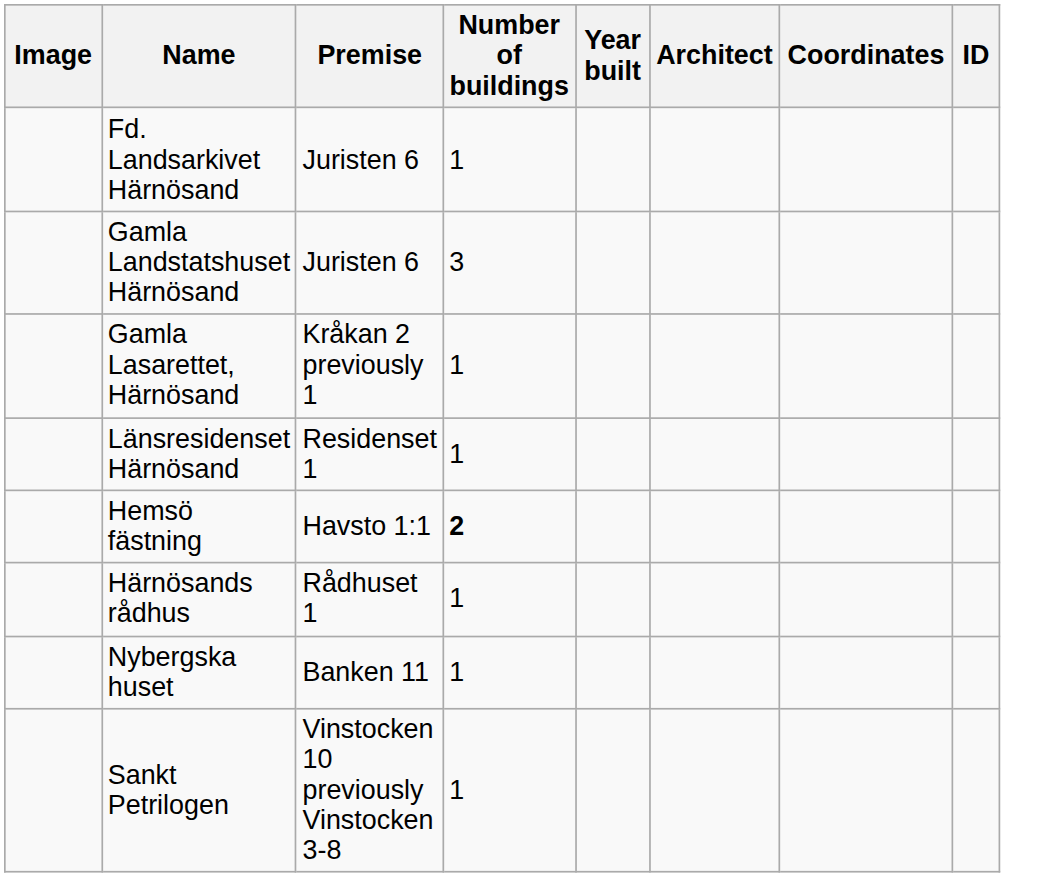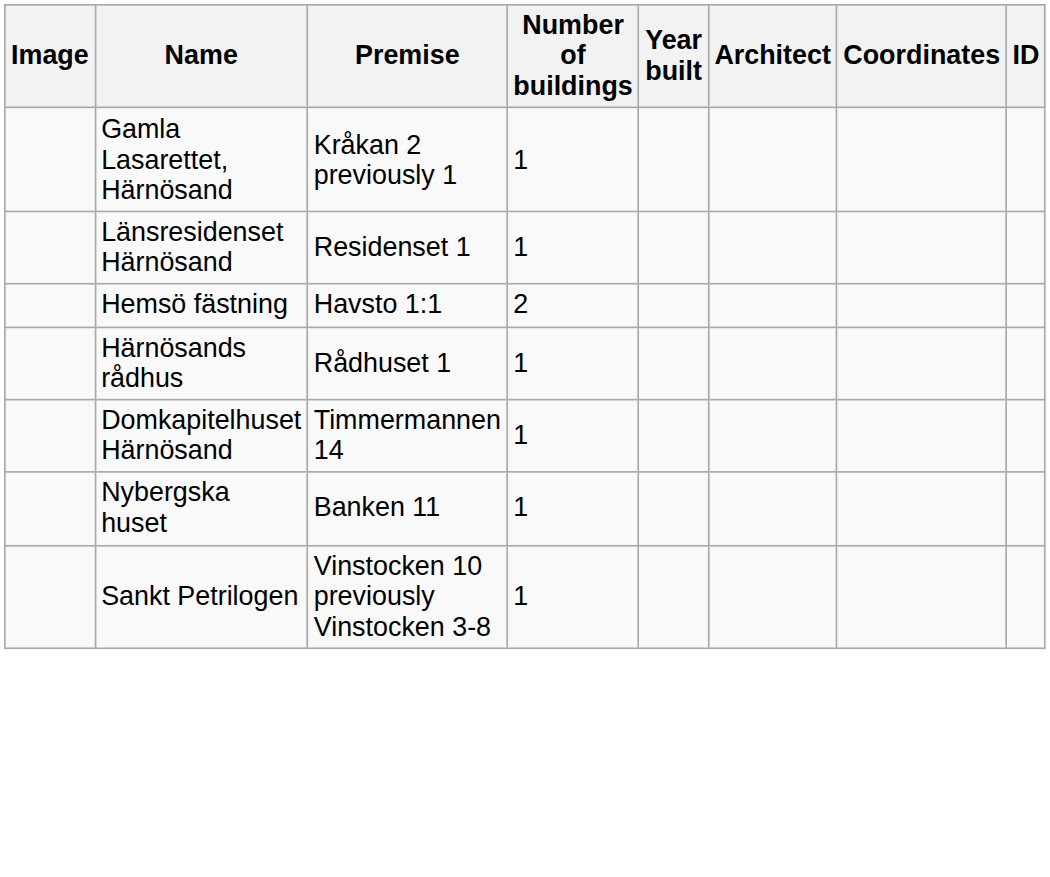- row: Fd. Landsarkivet Härnösand | Juristen 6 | 1
- row: Gamla Landstatshuset Härnösand | Juristen 6 | 3
Hemsö fästning | Number of buildings: bold -> normal
+ row: Domkapitelhuset Härnösand | Timmermannen 14 | 1
